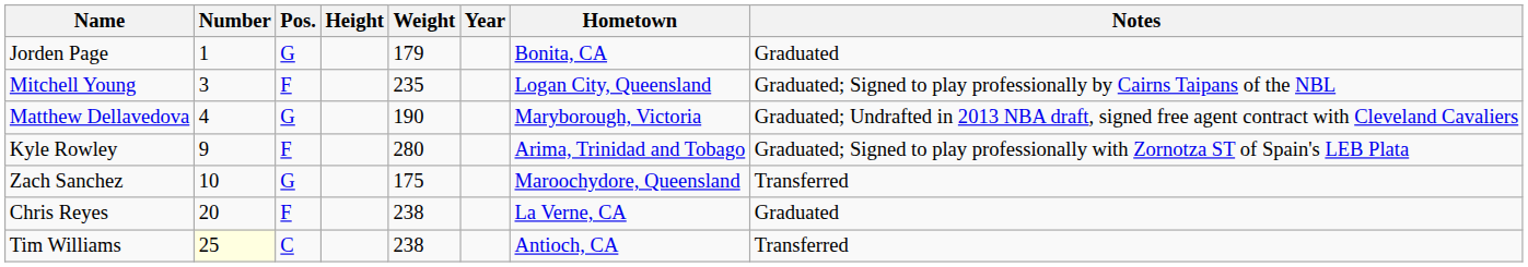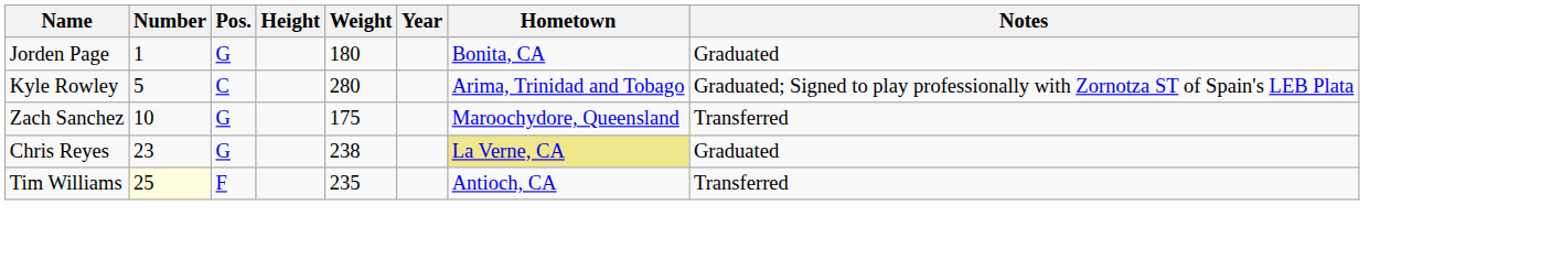Jorden Page | Weight: 179 -> 180
- row: Mitchell Young | 3 | F | 235 | Logan City, Queensland | Graduated; Signed to play professionally by Cairns Taipans of the NBL
- row: Matthew Dellavedova | 4 | G | 190 | Maryborough, Victoria | Graduated; Undrafted in 2013 NBA draft, signed free agent contract with Cleveland Cavaliers
Kyle Rowley | Number: 9 -> 5
Kyle Rowley | Pos.: F -> C
Chris Reyes | Number: 20 -> 23
Chris Reyes | Pos.: F -> G
Chris Reyes | Hometown: no background -> khaki background
Tim Williams | Pos.: C -> F
Tim Williams | Weight: 238 -> 235
